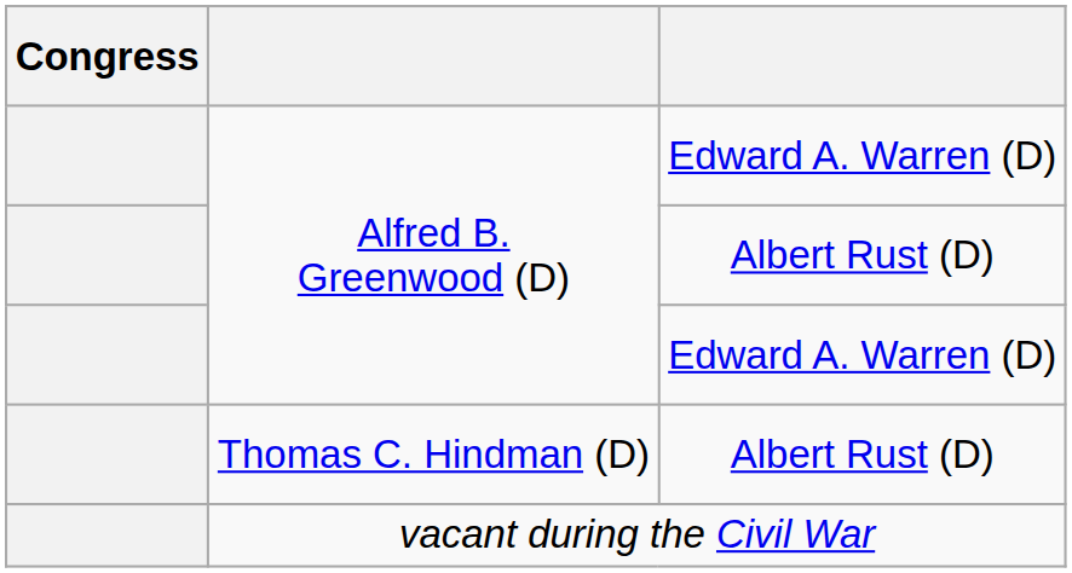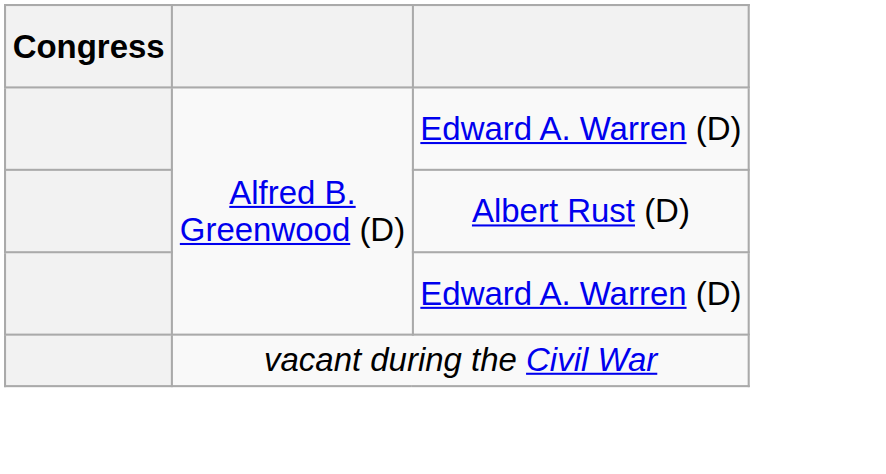- row: Thomas C. Hindman (D) | Albert Rust (D)
